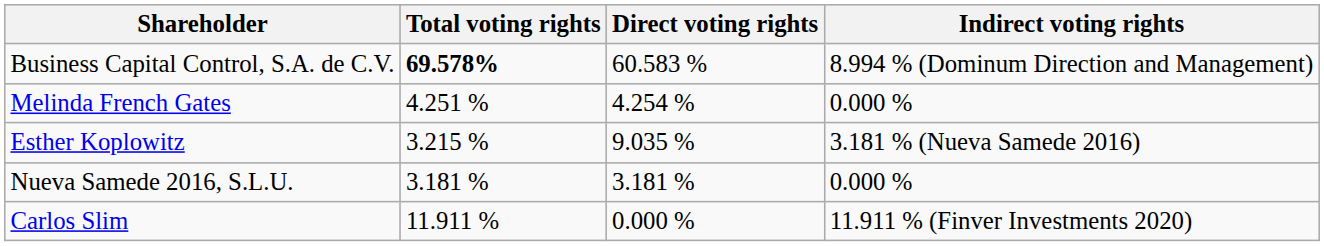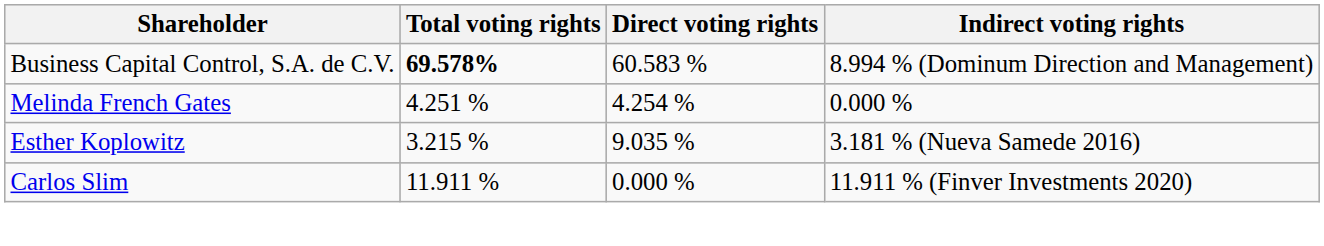- row: Nueva Samede 2016, S.L.U. | 3.181 % | 3.181 % | 0.000 %
